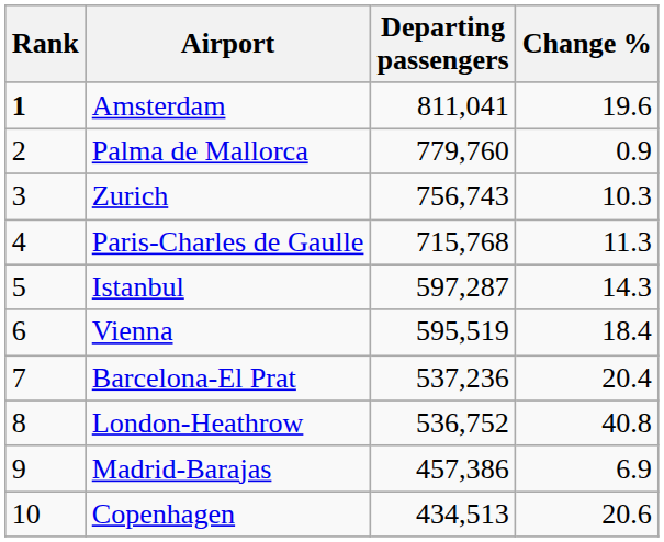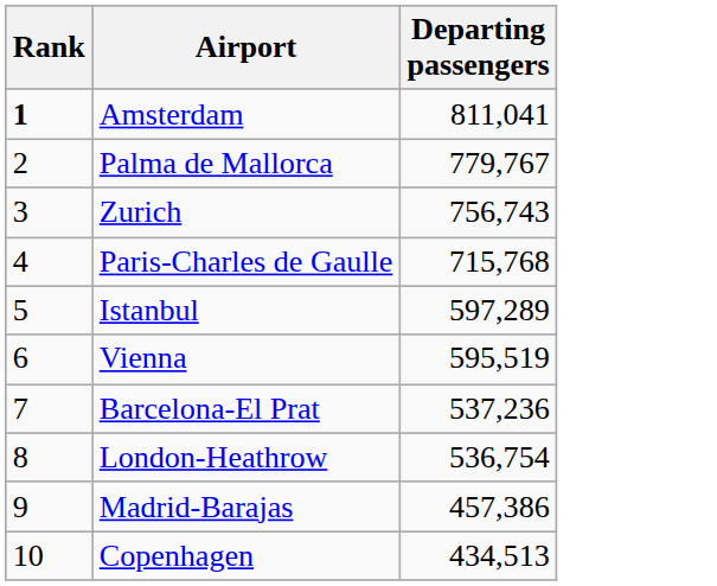- column: Change % | 19.6 | 0.9 | 10.3 | 11.3 | 14.3 | 18.4 | 20.4 | 40.8 | 6.9 | 20.6
Palma de Mallorca | Departing passengers: 779,760 -> 779,767
Istanbul | Departing passengers: 597,287 -> 597,289
London-Heathrow | Departing passengers: 536,752 -> 536,754
